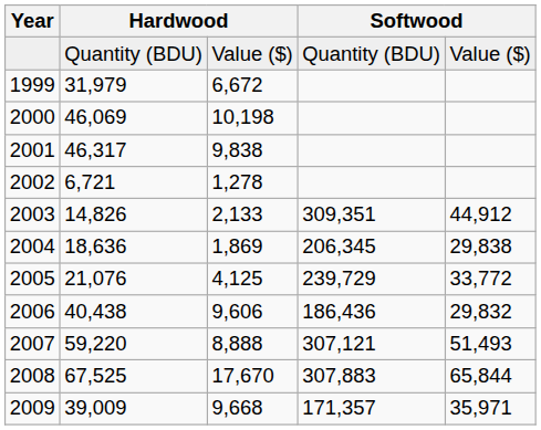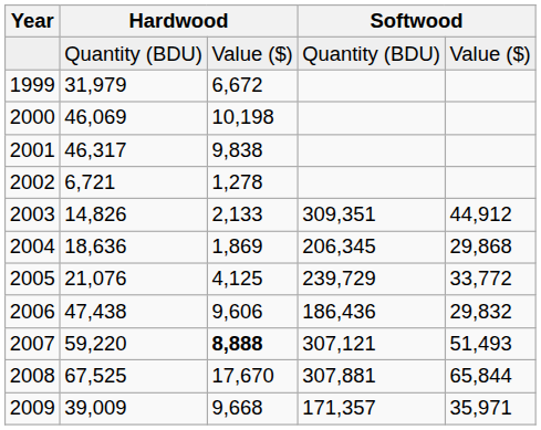2004 | column 5: 29,838 -> 29,868
2006 | column 2: 40,438 -> 47,438
2007 | column 3: normal -> bold
2008 | column 4: 307,883 -> 307,881
